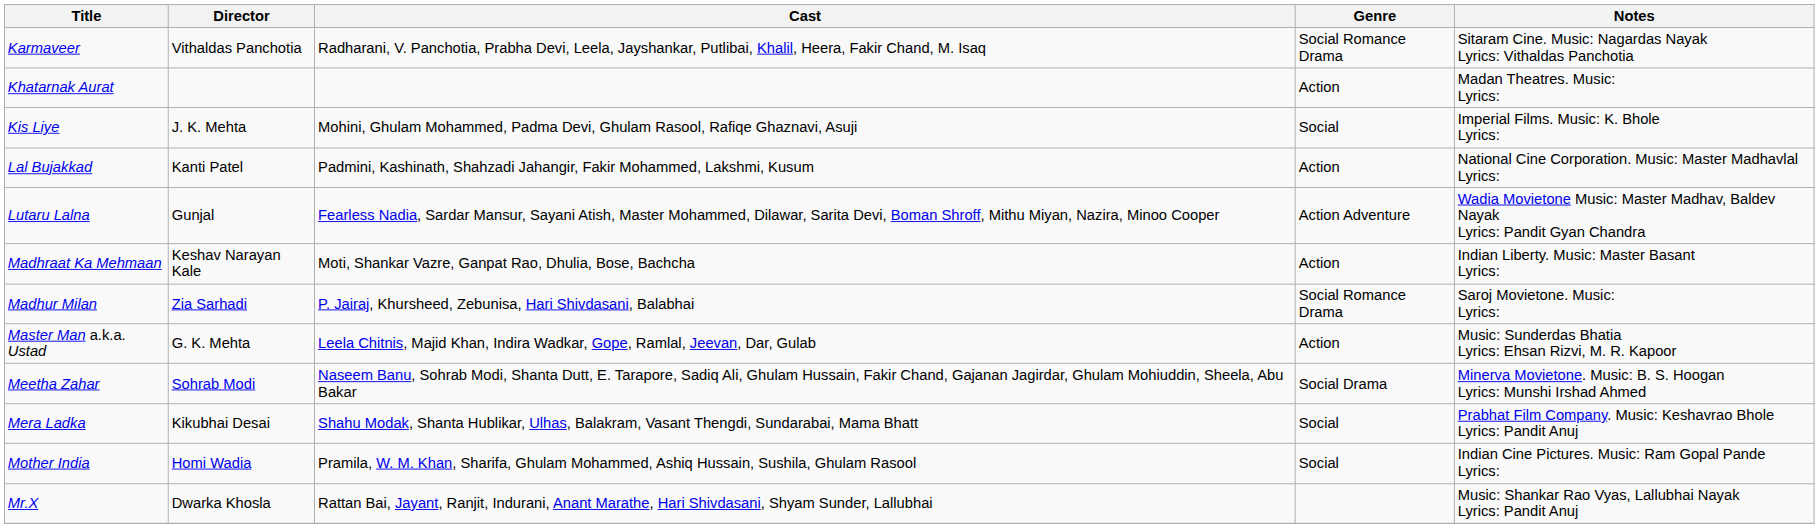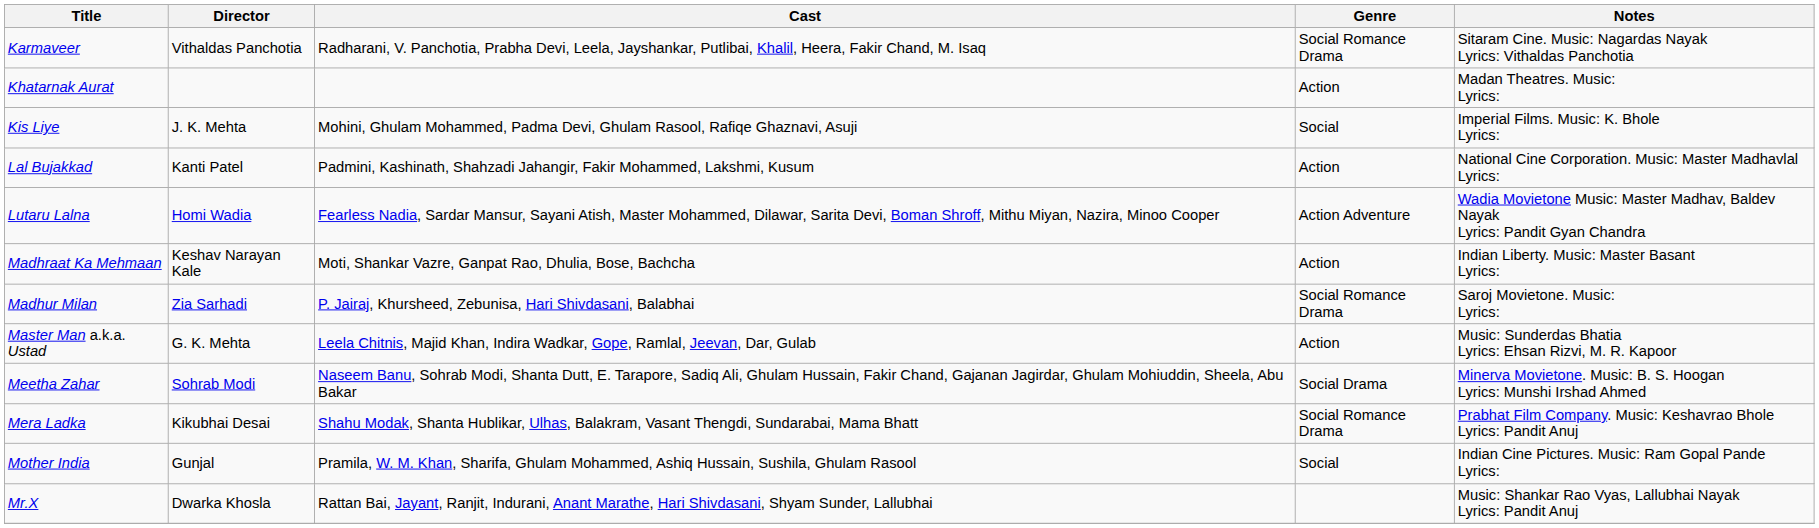Lutaru Lalna | Director: Gunjal -> Homi Wadia
Mera Ladka | Genre: Social -> Social Romance Drama
Mother India | Director: Homi Wadia -> Gunjal
